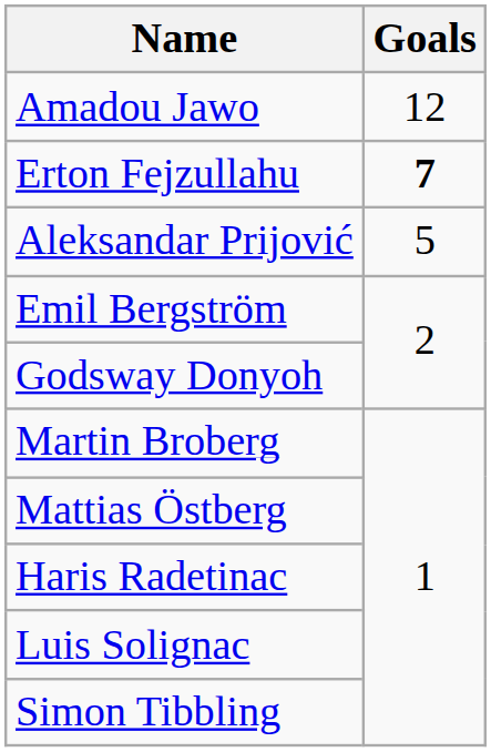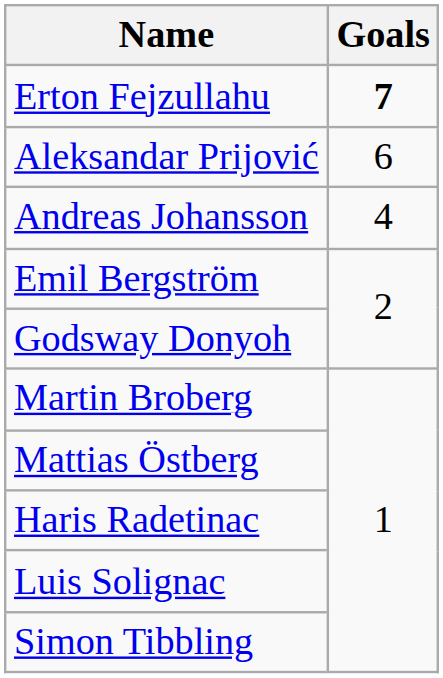- row: Amadou Jawo | 12
Aleksandar Prijović | Goals: 5 -> 6
+ row: Andreas Johansson | 4
